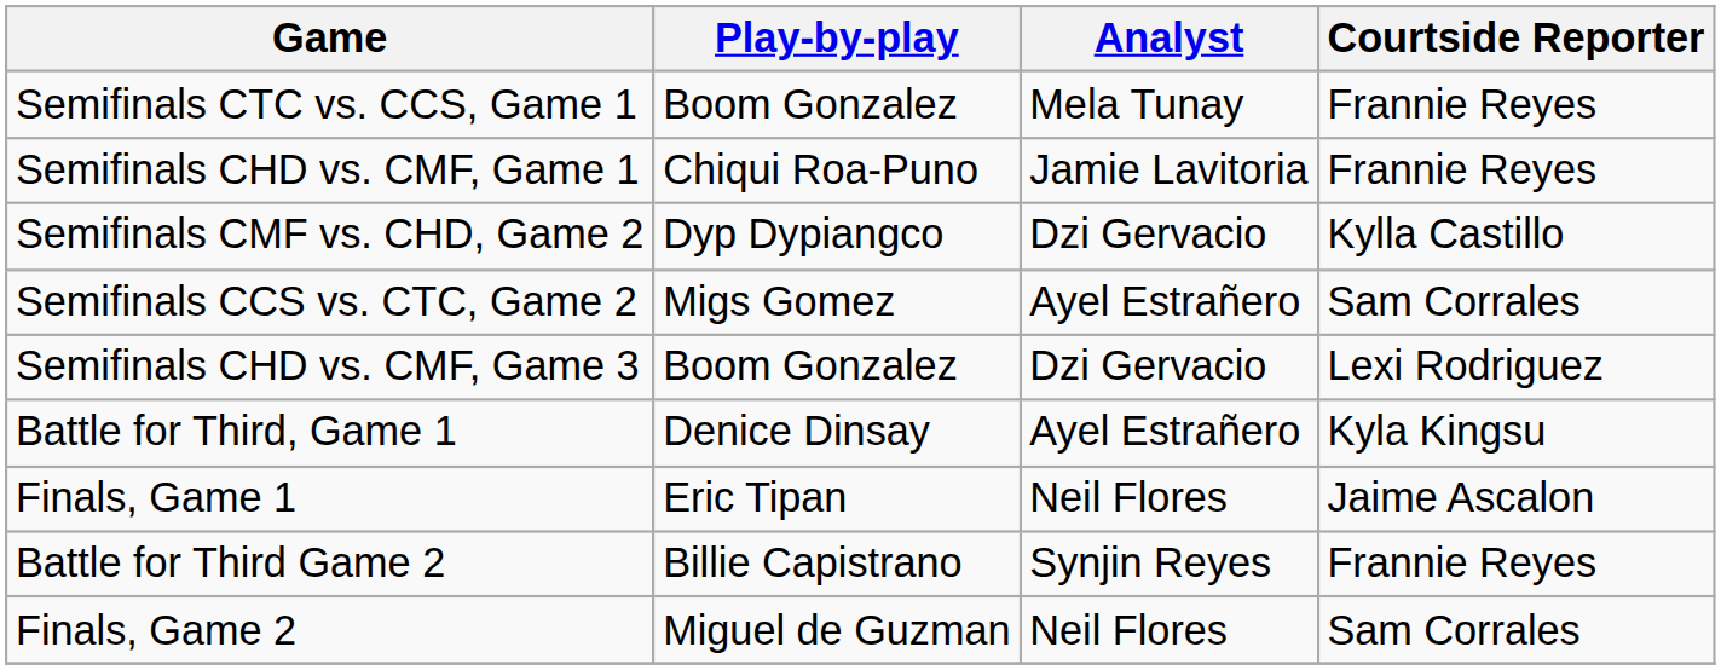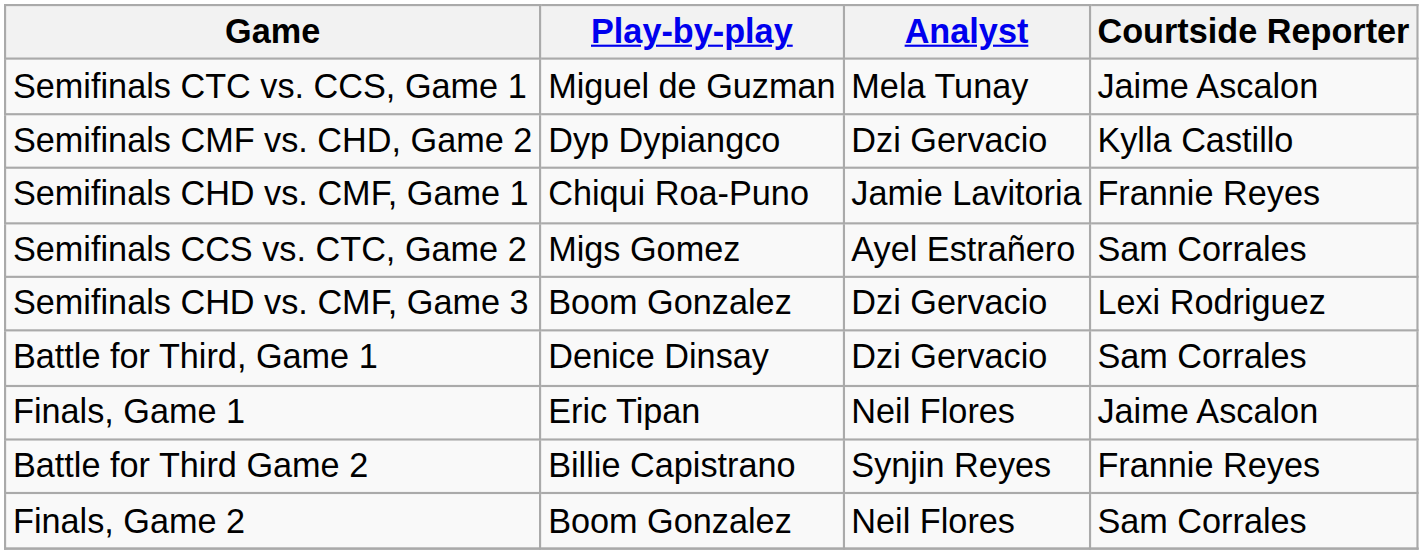Semifinals CTC vs. CCS, Game 1 | Play-by-play: Boom Gonzalez -> Miguel de Guzman
Semifinals CTC vs. CCS, Game 1 | Courtside Reporter: Frannie Reyes -> Jaime Ascalon
rows swapped: Semifinals CHD vs. CMF, Game 1 <-> Semifinals CMF vs. CHD, Game 2
Battle for Third, Game 1 | Analyst: Ayel Estrañero -> Dzi Gervacio
Battle for Third, Game 1 | Courtside Reporter: Kyla Kingsu -> Sam Corrales
Finals, Game 2 | Play-by-play: Miguel de Guzman -> Boom Gonzalez
